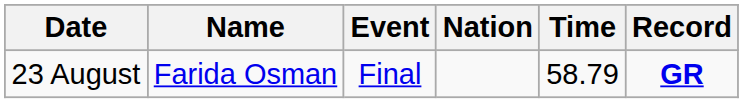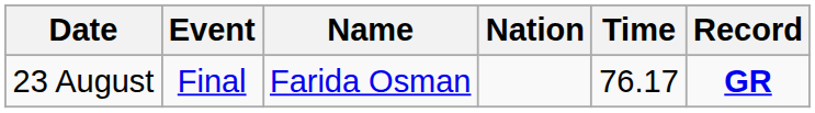columns swapped: Event <-> Name
23 August | Time: 58.79 -> 76.17
